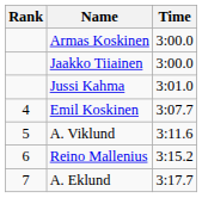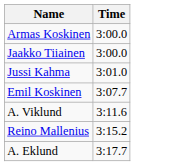- column: Rank | 4 | 5 | 6 | 7
